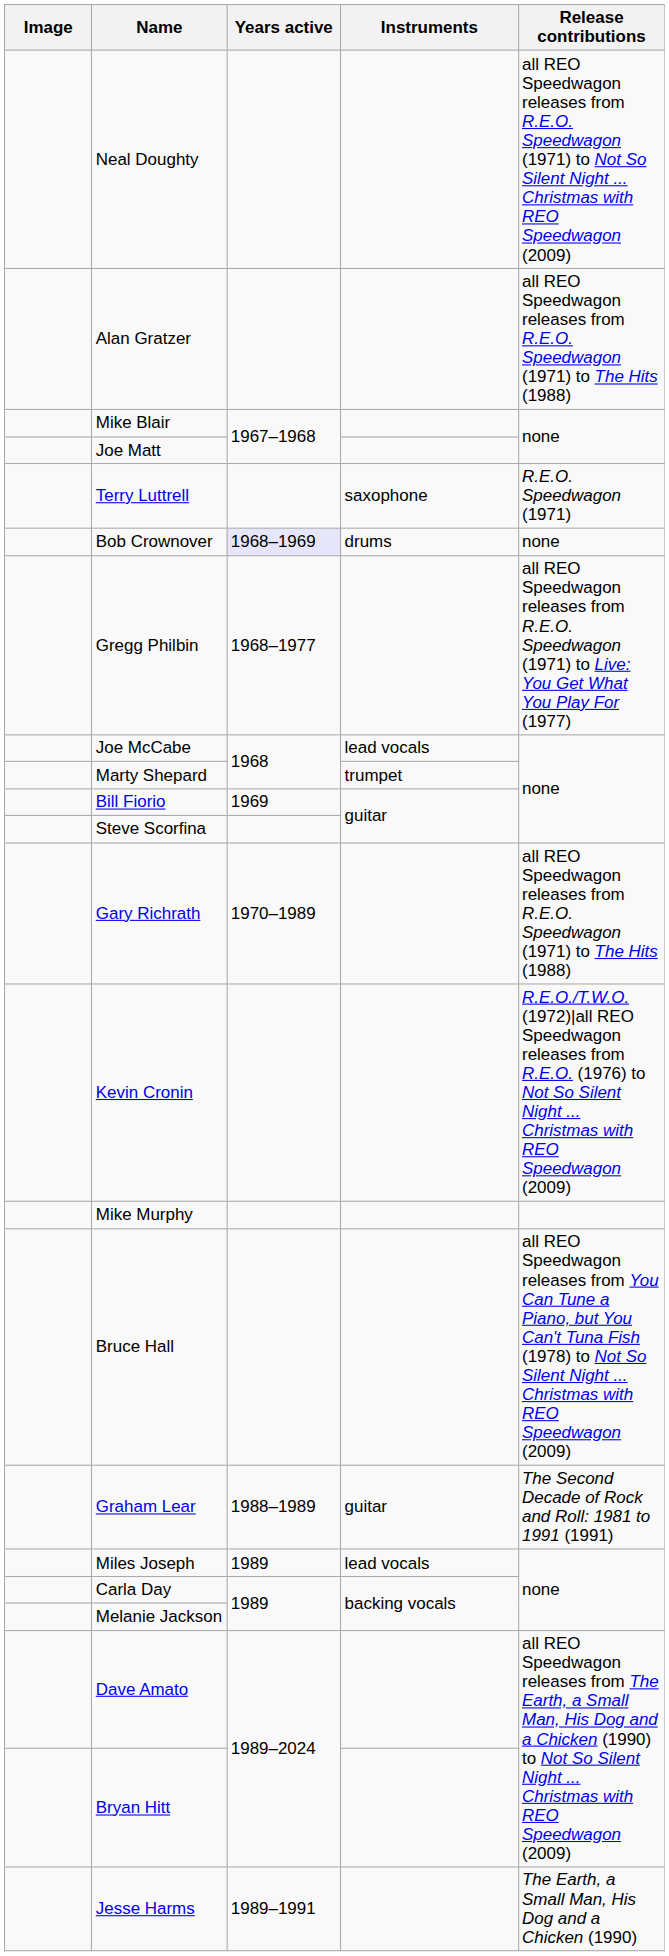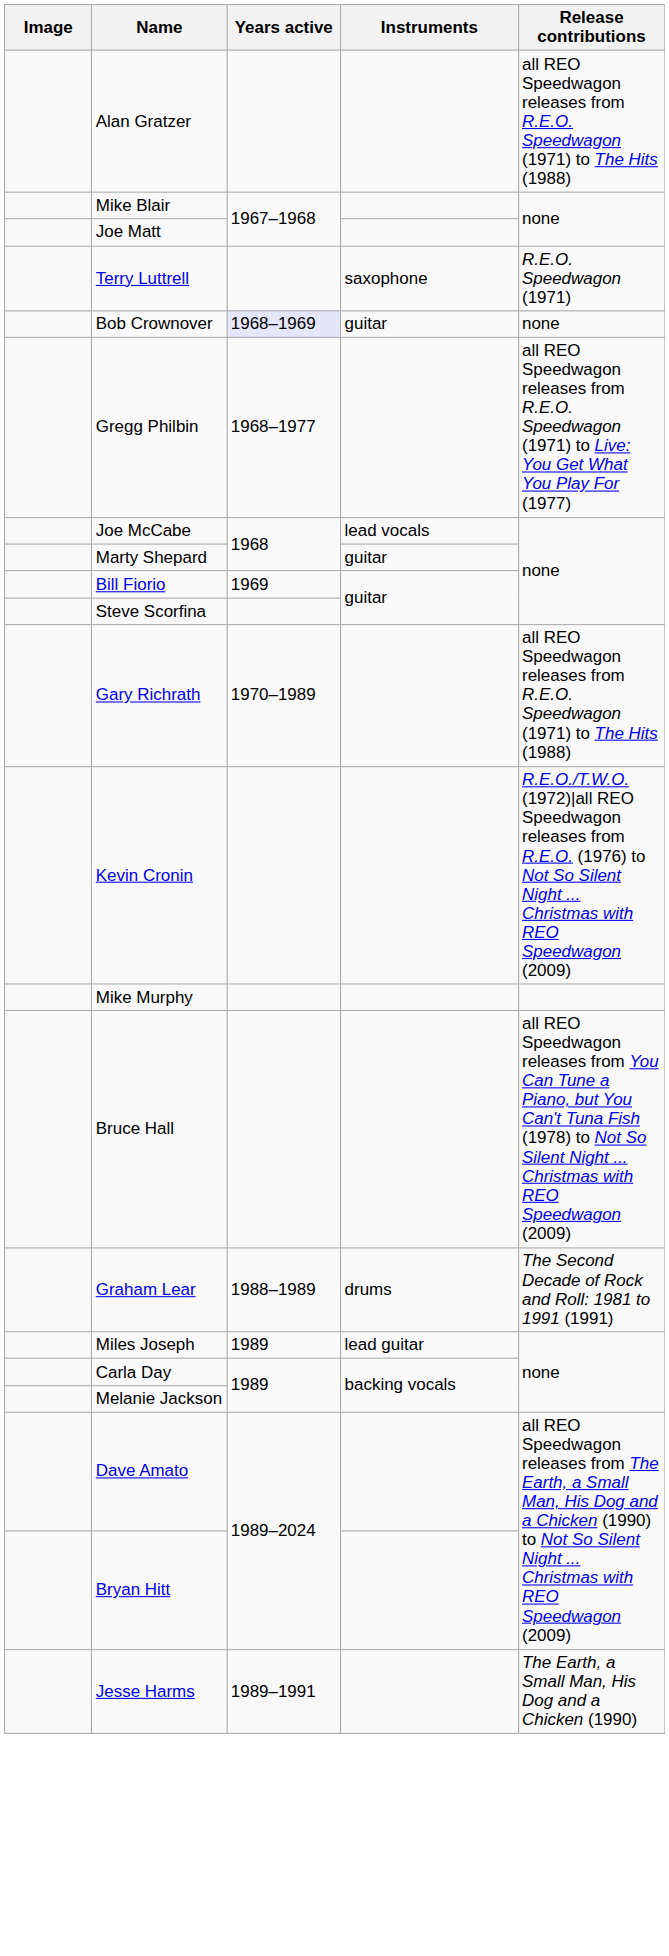- row: Neal Doughty | all REO Speedwagon releases from R.E.O. Speedwagon (1971) to Not So Silent Night ... Christmas with REO Speedwagon (2009)
Bob Crownover | Instruments: drums -> guitar
Marty Shepard | Instruments: trumpet -> guitar
Graham Lear | Instruments: guitar -> drums
Miles Joseph | Instruments: lead vocals -> lead guitar
